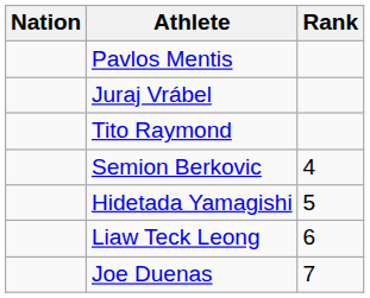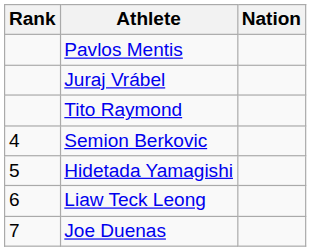columns swapped: Rank <-> Nation
